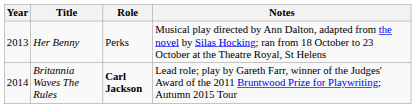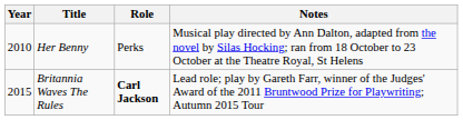Her Benny | Year: 2013 -> 2010
Britannia Waves The Rules | Year: 2014 -> 2015
